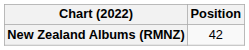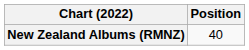New Zealand Albums (RMNZ) | Position: 42 -> 40
